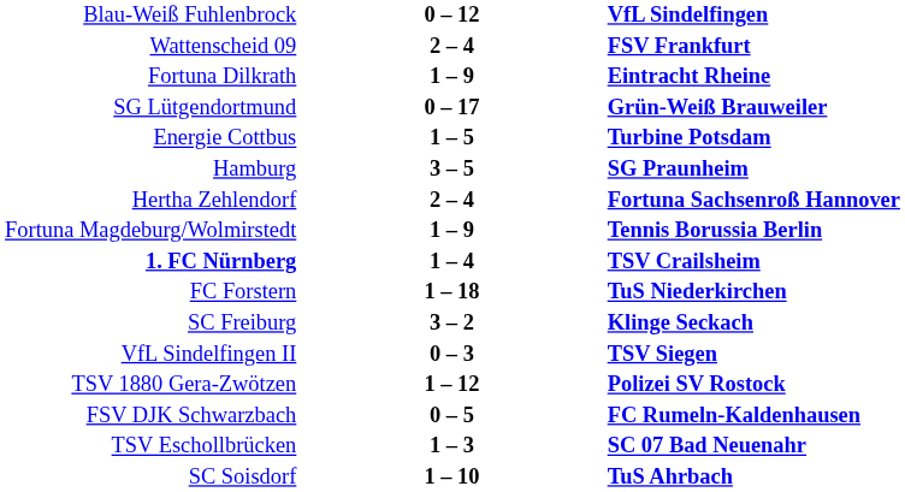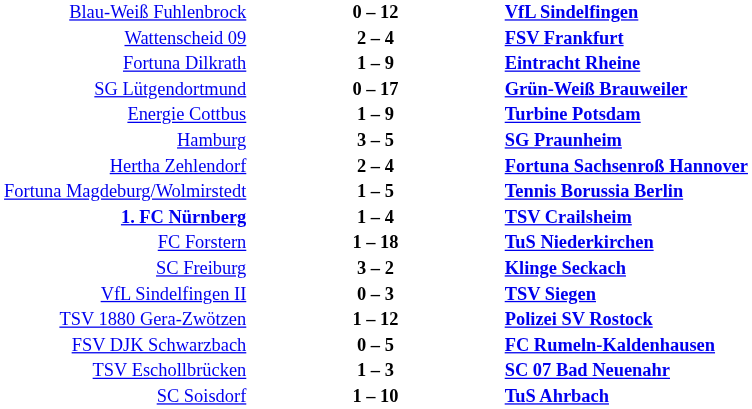Energie Cottbus | column 2: 1 – 5 -> 1 – 9
Fortuna Magdeburg/Wolmirstedt | column 2: 1 – 9 -> 1 – 5
